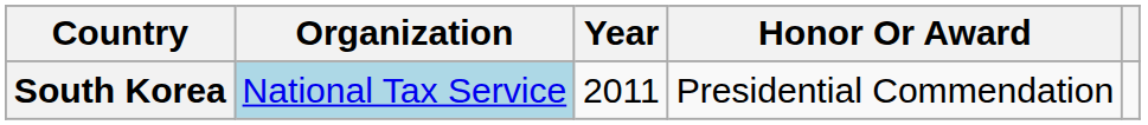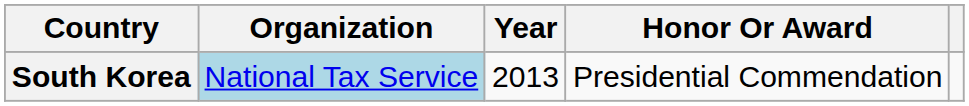South Korea | Year: 2011 -> 2013
